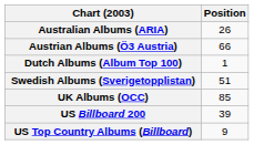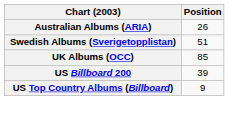- row: Austrian Albums (Ö3 Austria) | 66
- row: Dutch Albums (Album Top 100) | 1
